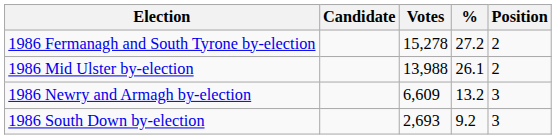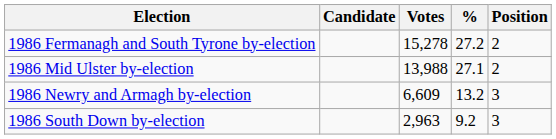1986 Mid Ulster by-election | %: 26.1 -> 27.1
1986 South Down by-election | Votes: 2,693 -> 2,963
